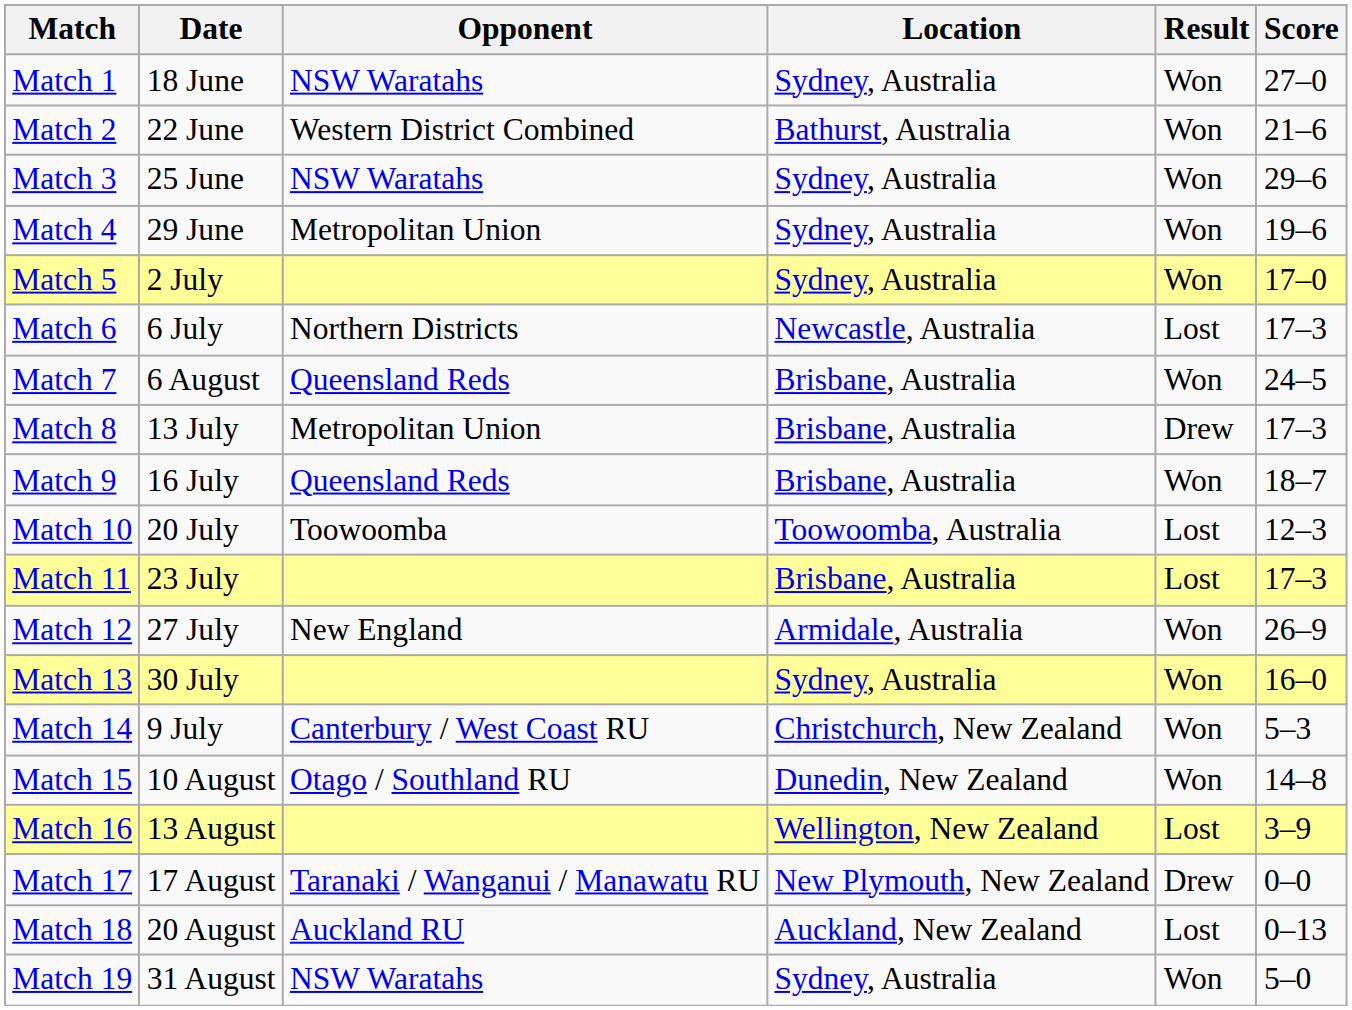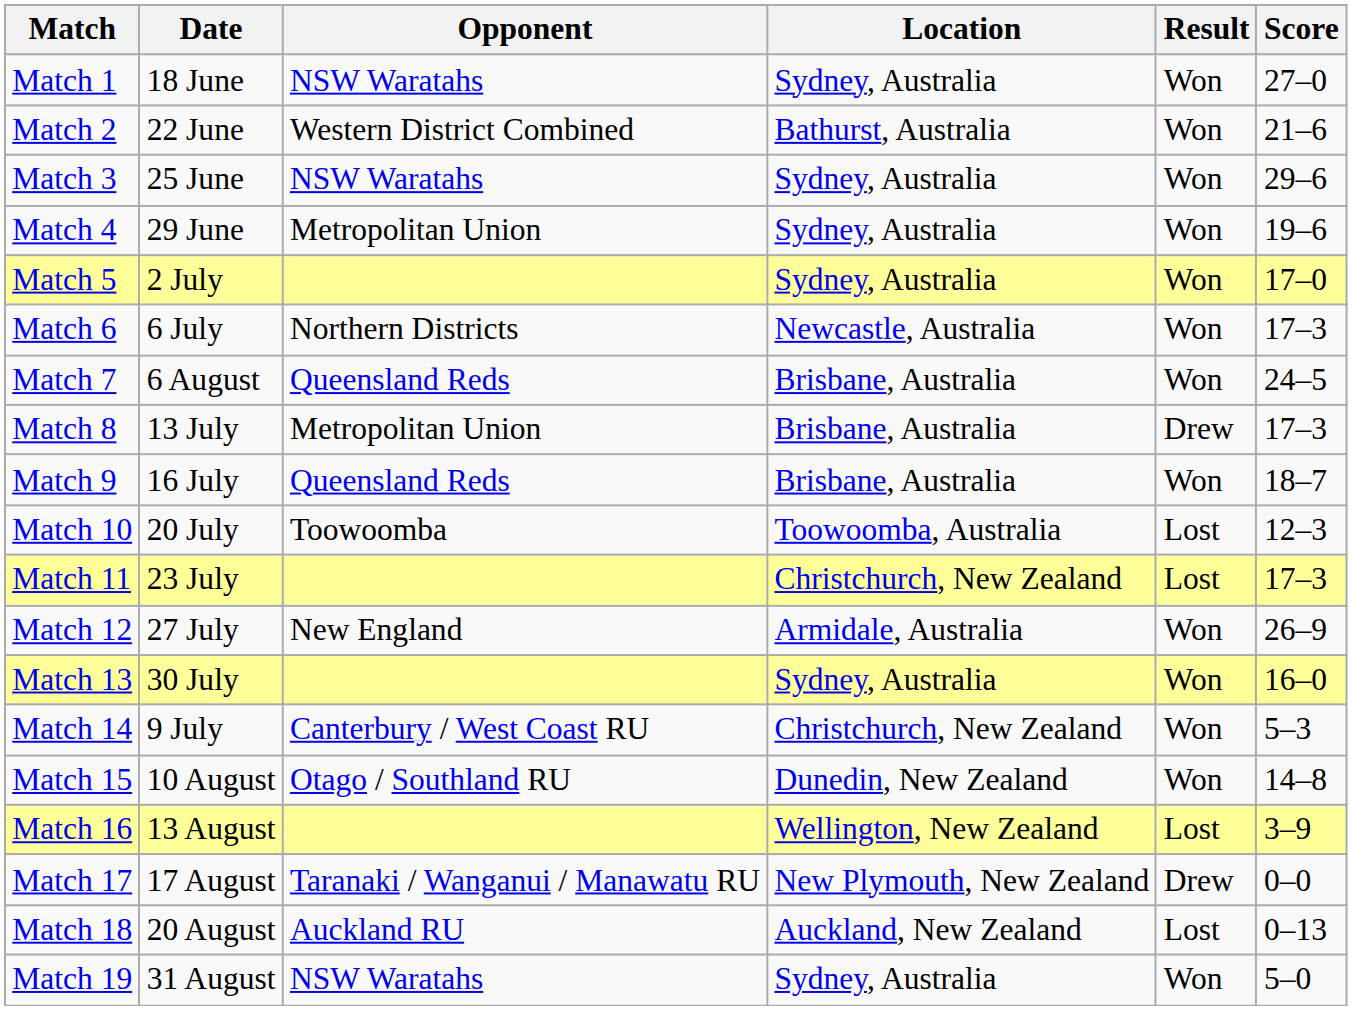Match 6 | Result: Lost -> Won
Match 11 | Location: Brisbane, Australia -> Christchurch, New Zealand
